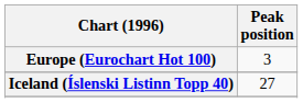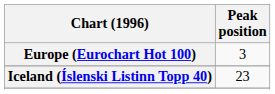Iceland (Íslenski Listinn Topp 40) | Peak position: 27 -> 23
